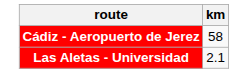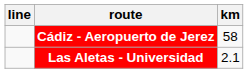+ column: line
